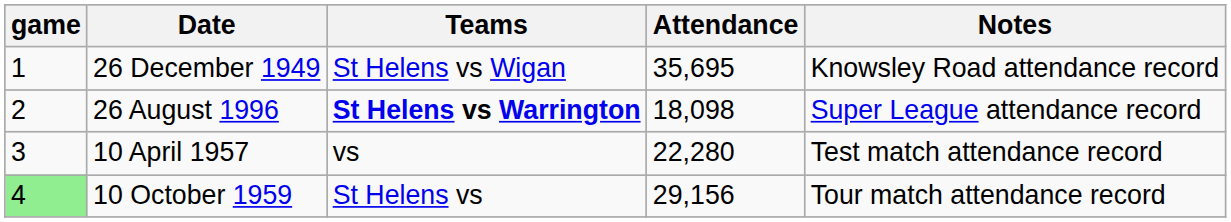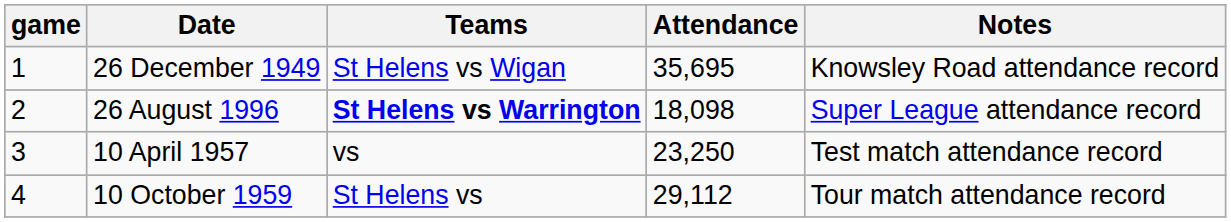10 April 1957 | Attendance: 22,280 -> 23,250
10 October 1959 | game: lightgreen background -> no background
10 October 1959 | Attendance: 29,156 -> 29,112
